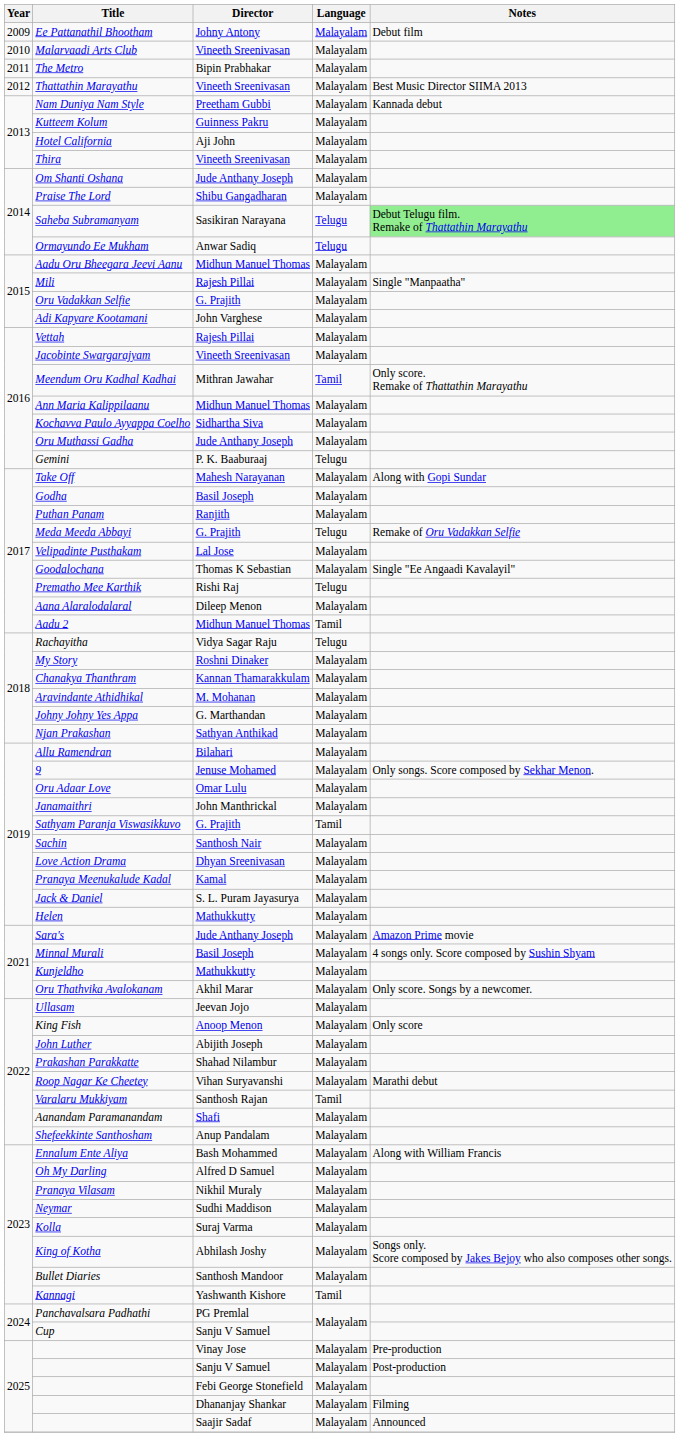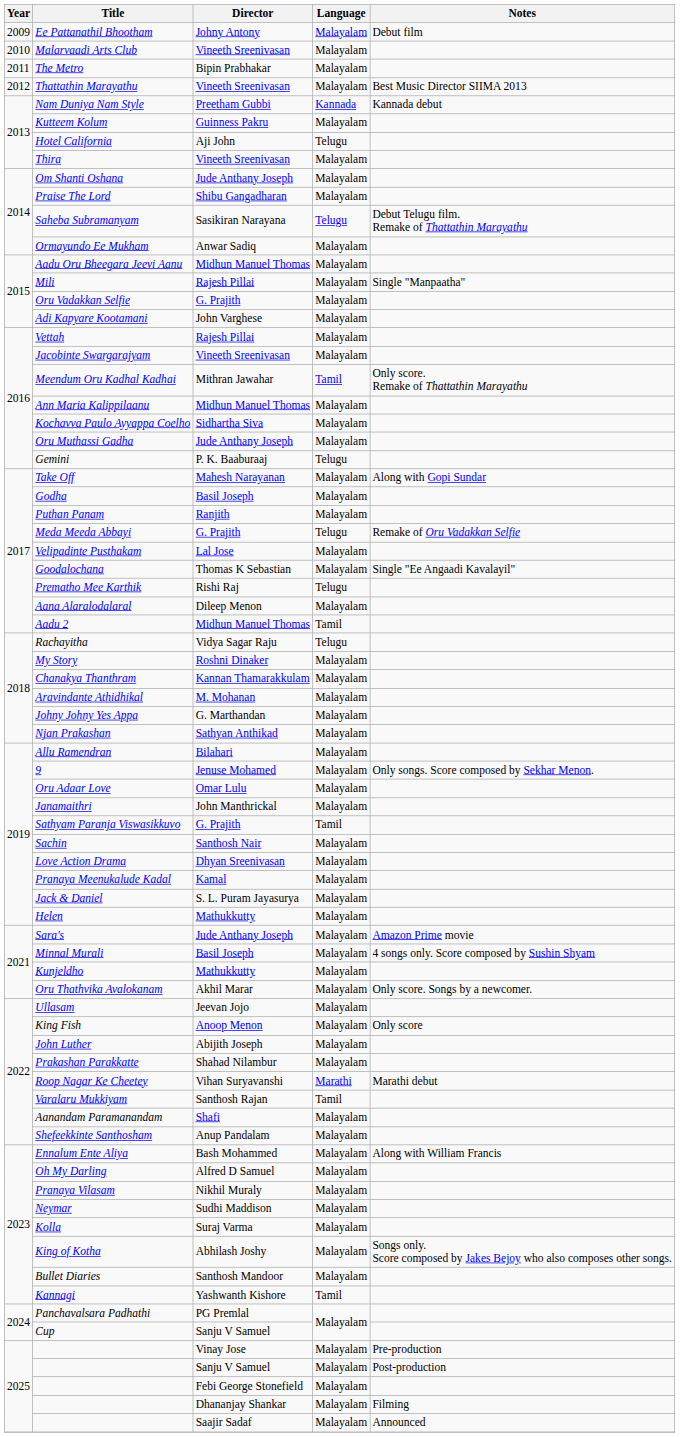Nam Duniya Nam Style | Language: Malayalam -> Kannada
Hotel California | Language: Malayalam -> Telugu
Saheba Subramanyam | Notes: lightgreen background -> no background
Ormayundo Ee Mukham | Language: Telugu -> Malayalam
Roop Nagar Ke Cheetey | Language: Malayalam -> Marathi
